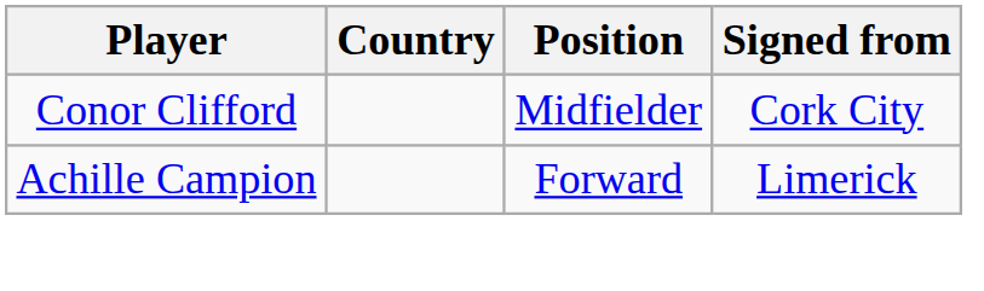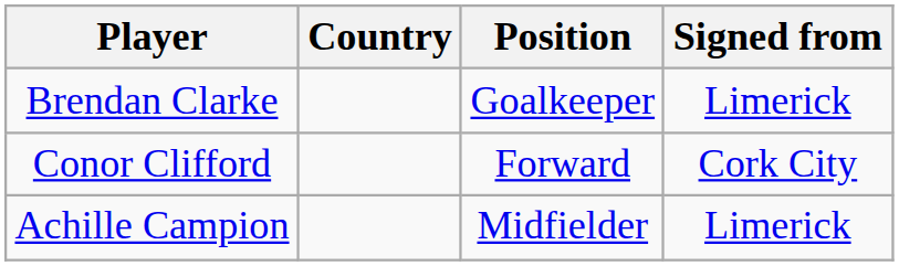+ row: Brendan Clarke | Goalkeeper | Limerick
Conor Clifford | Position: Midfielder -> Forward
Achille Campion | Position: Forward -> Midfielder
